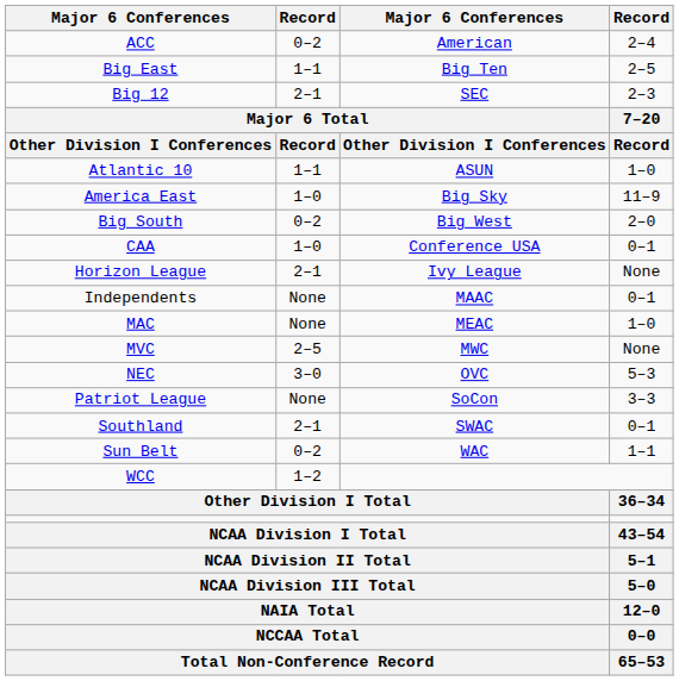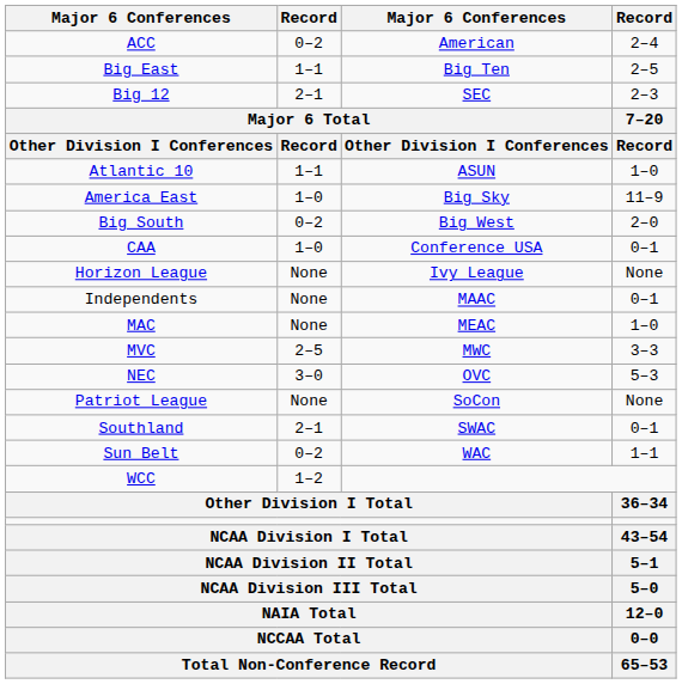Horizon League | column 2: 2–1 -> None
MVC | column 4: None -> 3–3
Patriot League | column 4: 3–3 -> None
